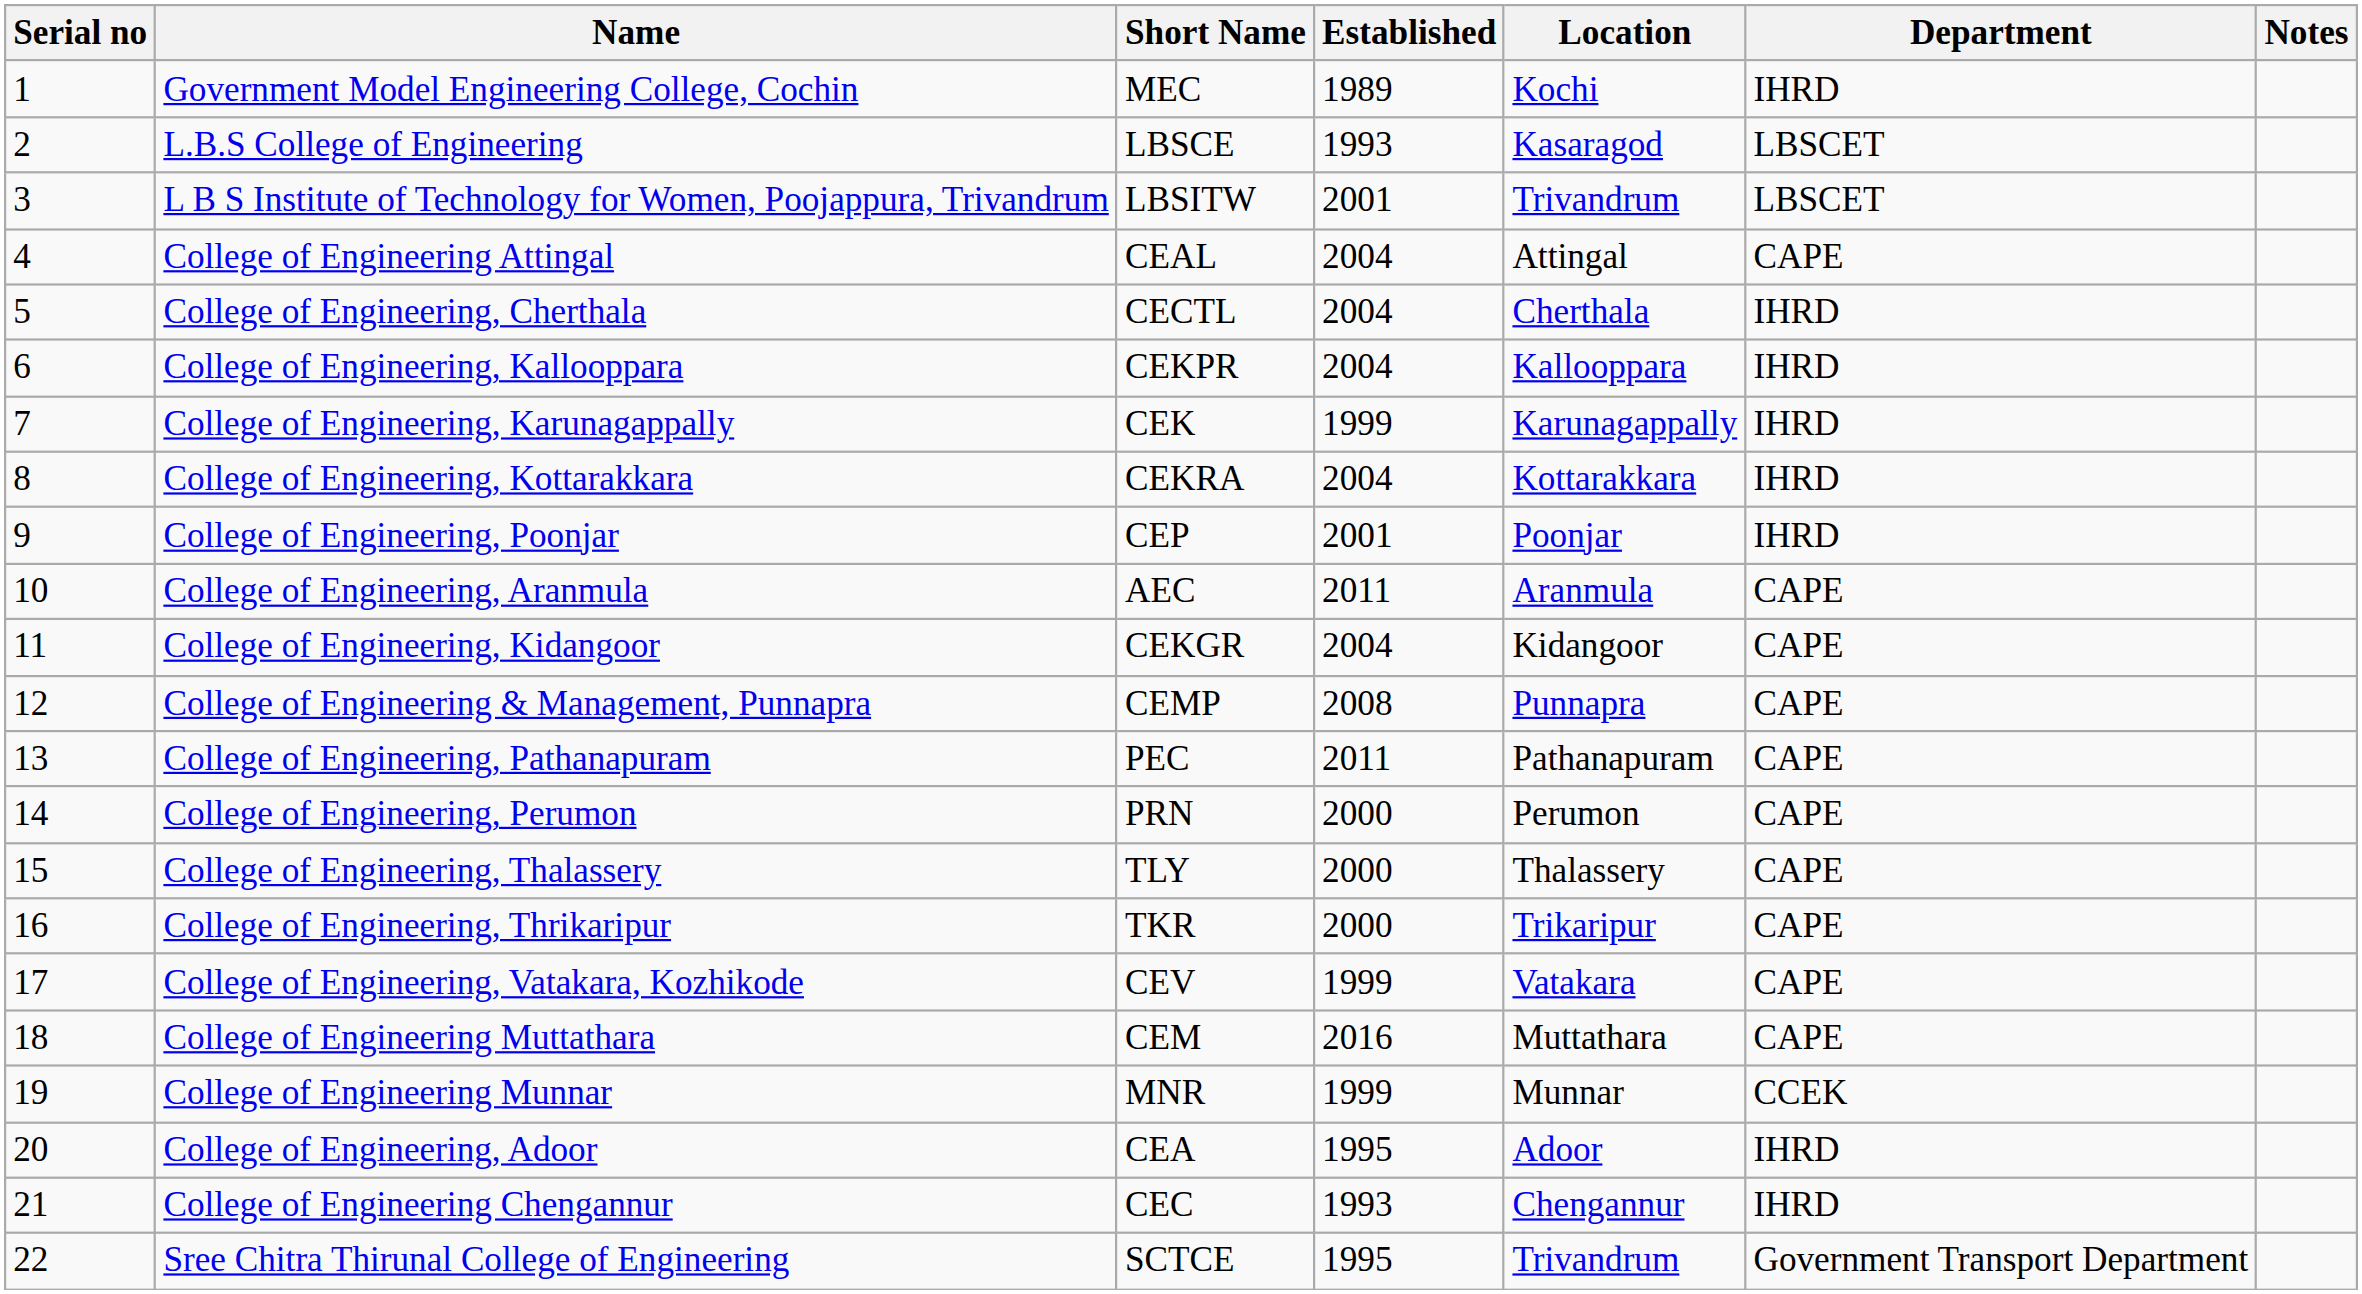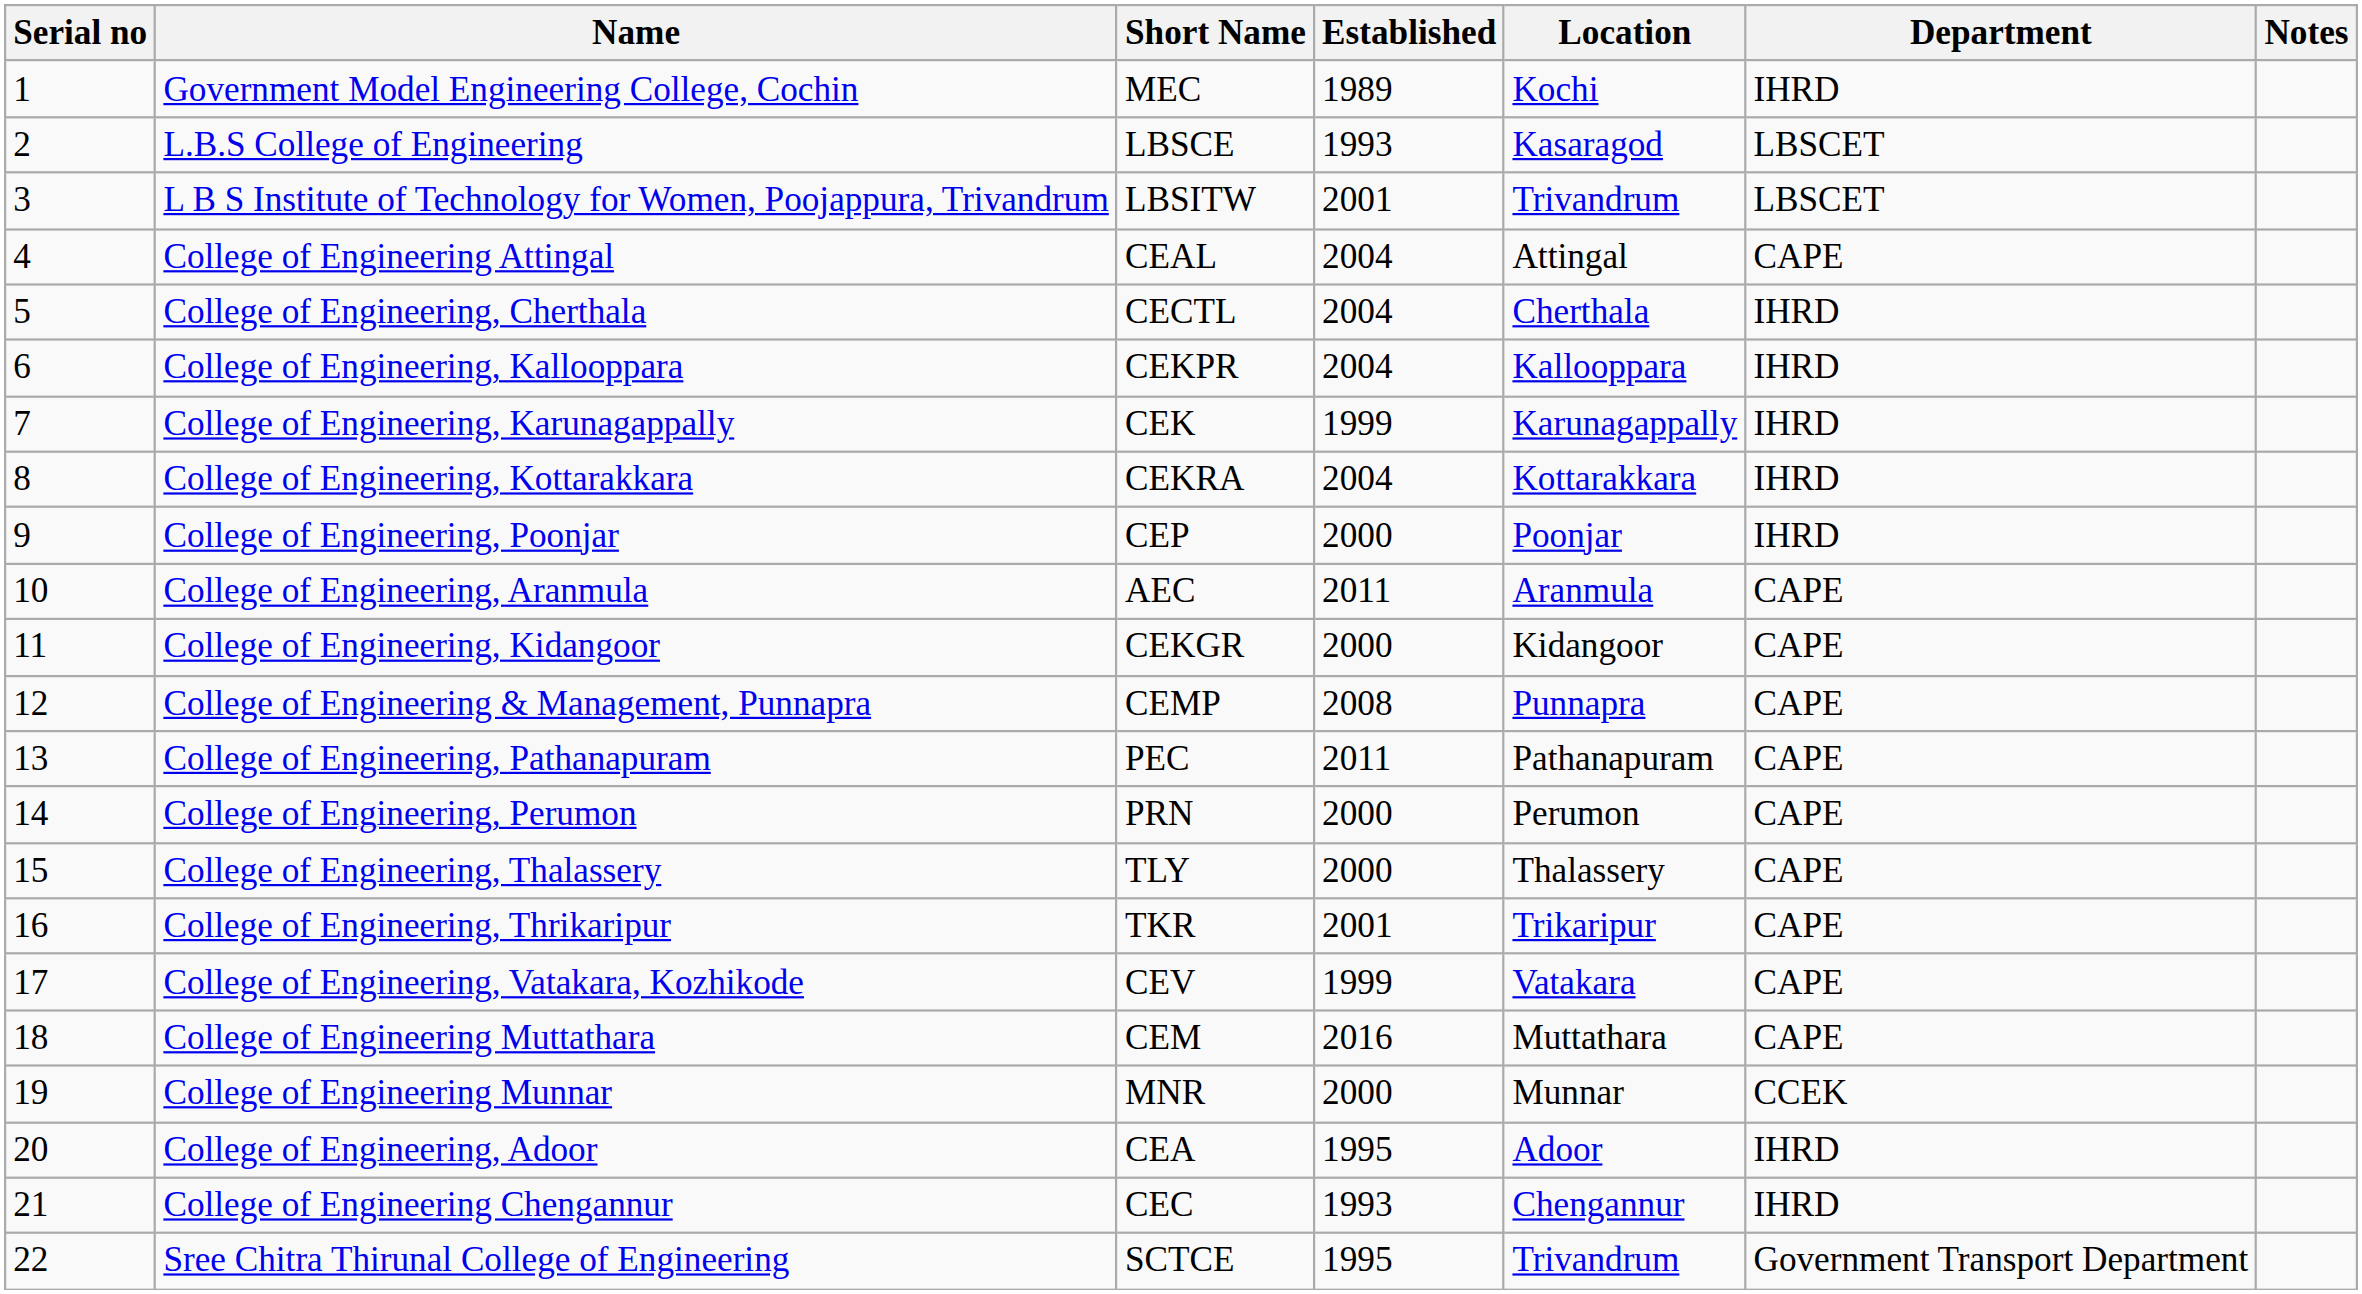College of Engineering, Poonjar | Established: 2001 -> 2000
College of Engineering, Kidangoor | Established: 2004 -> 2000
College of Engineering, Thrikaripur | Established: 2000 -> 2001
College of Engineering Munnar | Established: 1999 -> 2000
